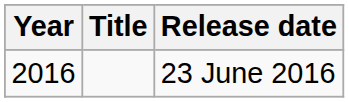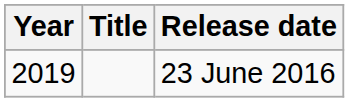23 June 2016 | Year: 2016 -> 2019
